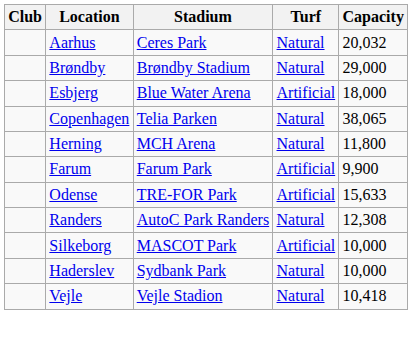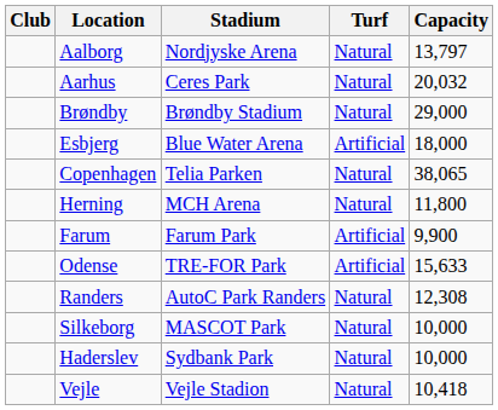+ row: Aalborg | Nordjyske Arena | Natural | 13,797
Silkeborg | Turf: Artificial -> Natural
